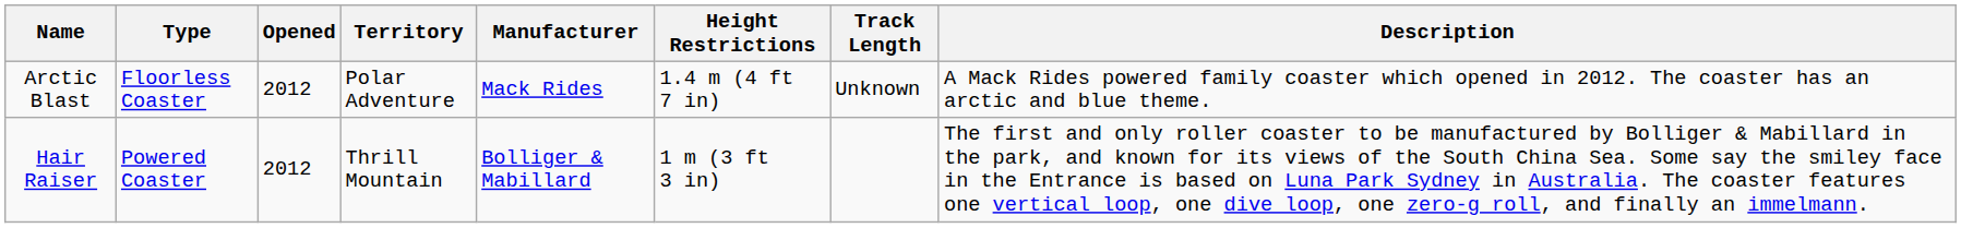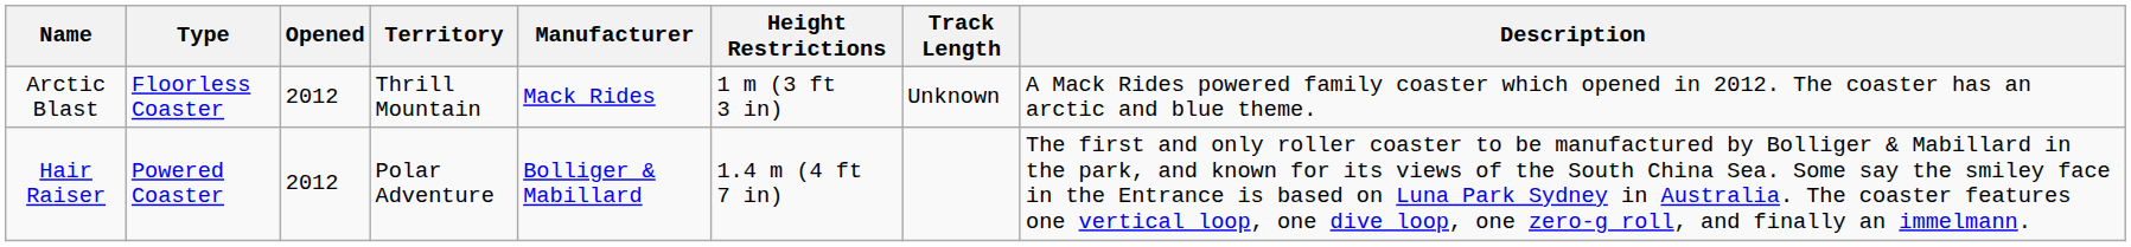Arctic Blast | Territory: Polar Adventure -> Thrill Mountain
Arctic Blast | Height Restrictions: 1.4 m (4 ft 7 in) -> 1 m (3 ft 3 in)
Hair Raiser | Territory: Thrill Mountain -> Polar Adventure
Hair Raiser | Height Restrictions: 1 m (3 ft 3 in) -> 1.4 m (4 ft 7 in)
